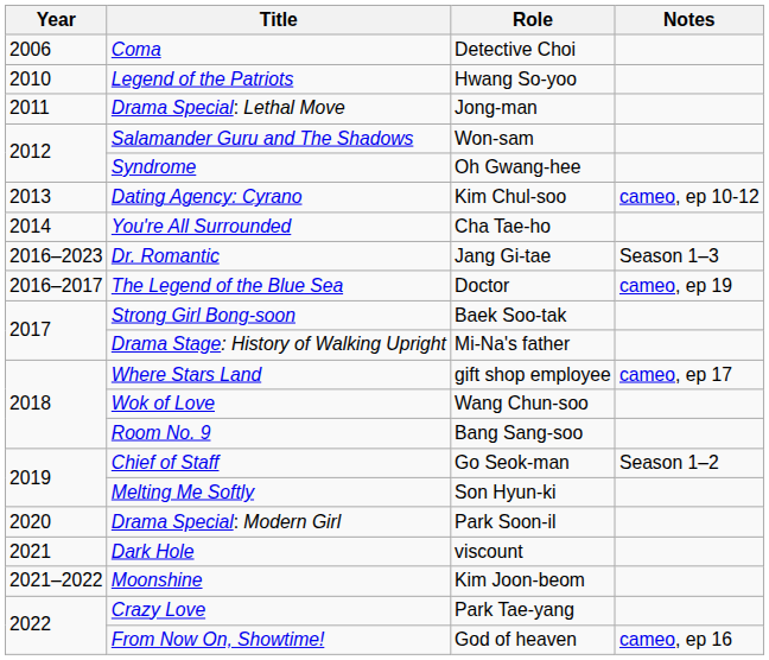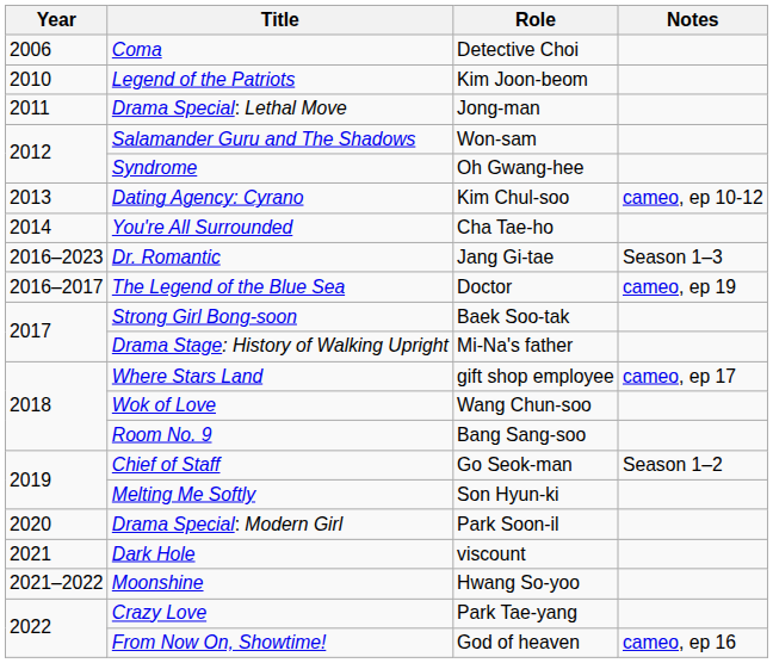Legend of the Patriots | Role: Hwang So-yoo -> Kim Joon-beom
Moonshine | Role: Kim Joon-beom -> Hwang So-yoo
